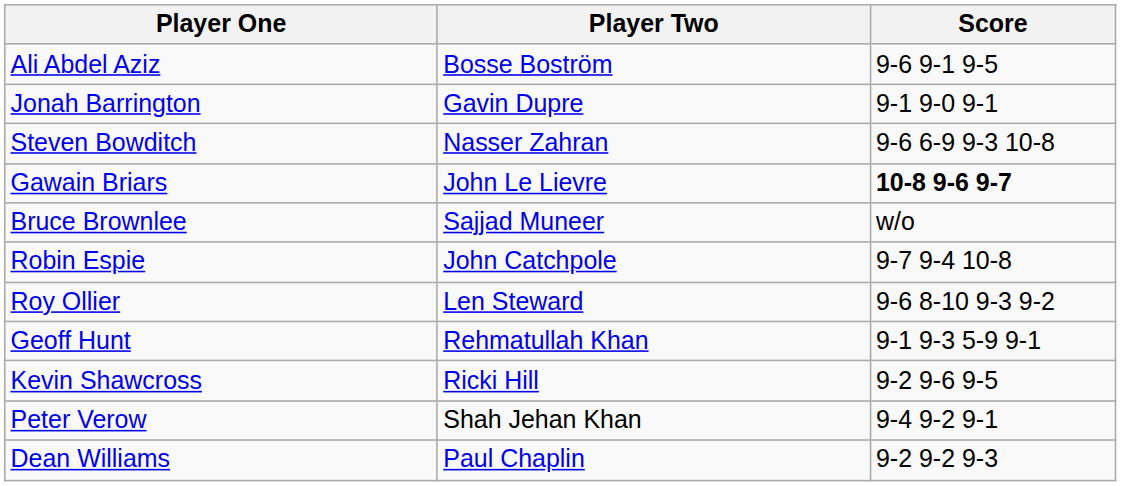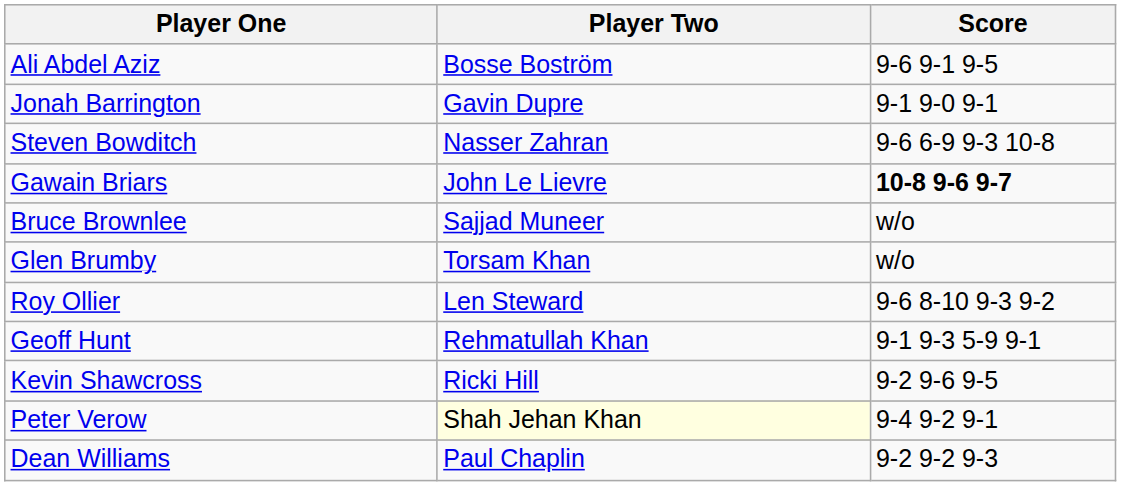+ row: Glen Brumby | Torsam Khan | w/o
- row: Robin Espie | John Catchpole | 9-7 9-4 10-8
Peter Verow | Player Two: no background -> lightyellow background
